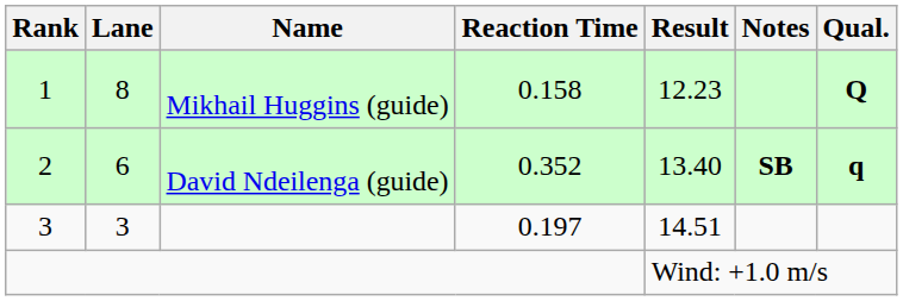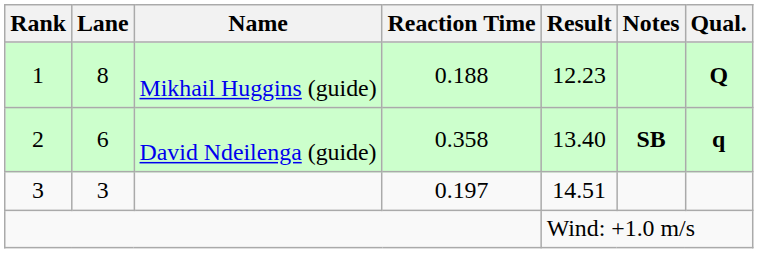1 | Reaction Time: 0.158 -> 0.188
2 | Reaction Time: 0.352 -> 0.358
